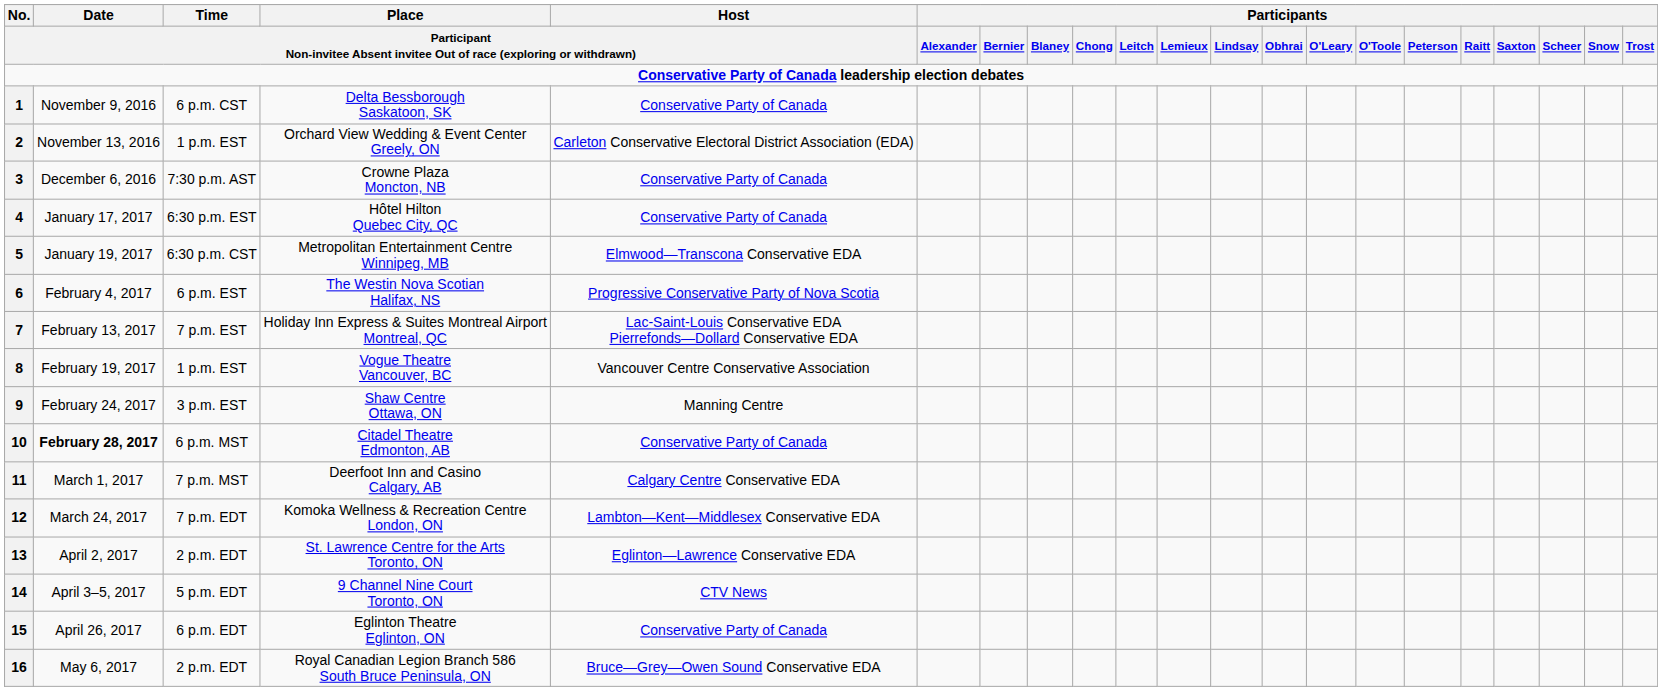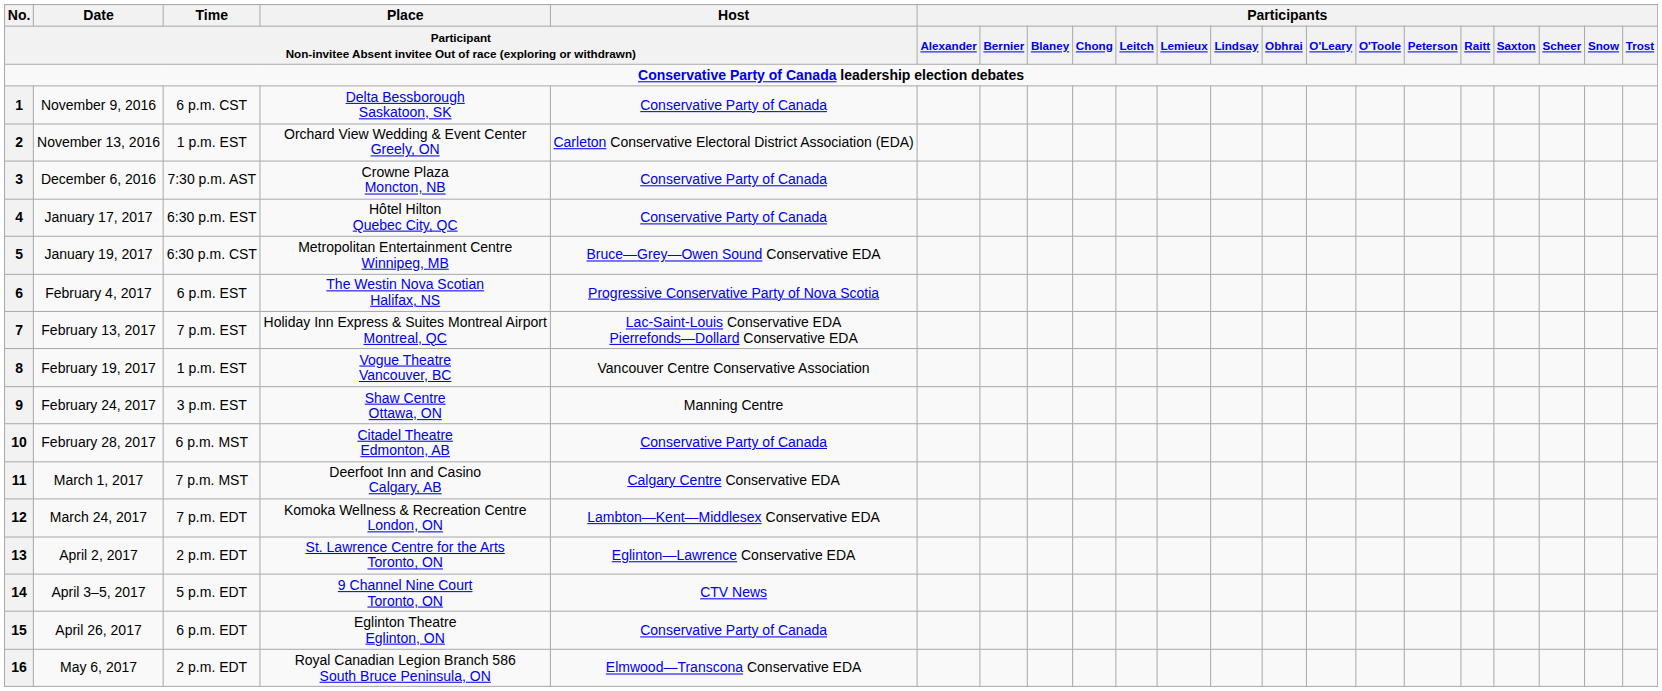5 | column 5: Elmwood—Transcona Conservative EDA -> Bruce—Grey—Owen Sound Conservative EDA
10 | column 2: bold -> normal
16 | column 5: Bruce—Grey—Owen Sound Conservative EDA -> Elmwood—Transcona Conservative EDA
